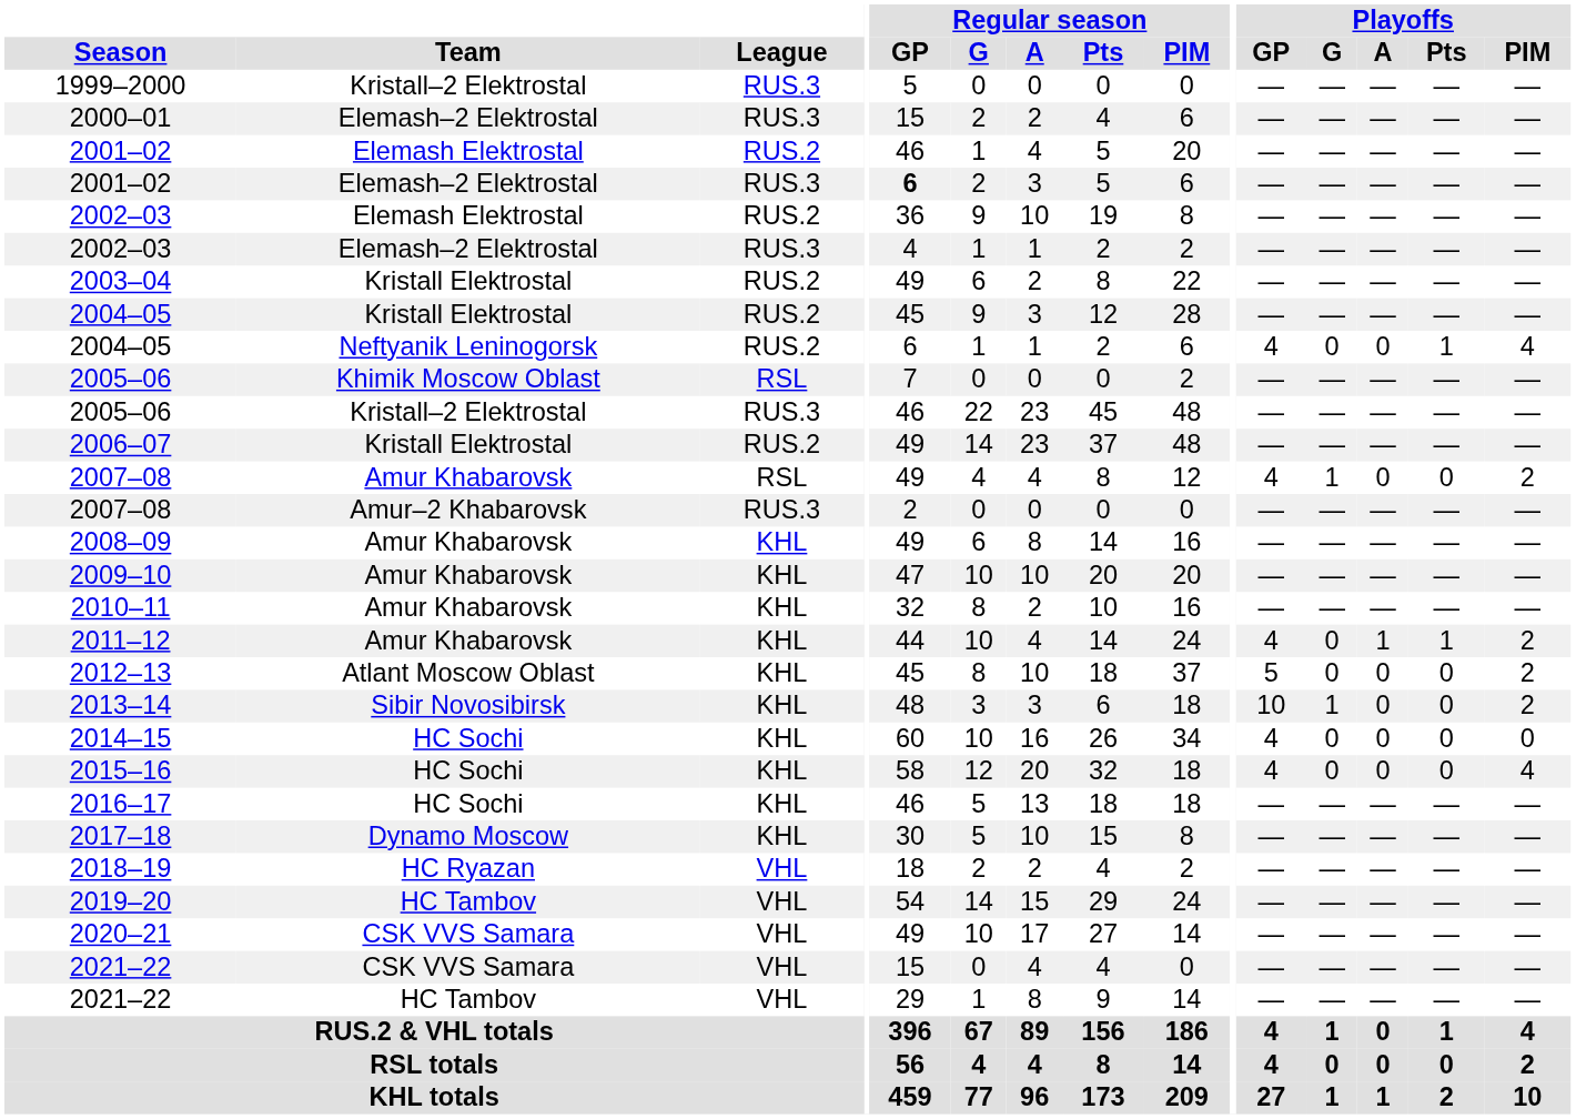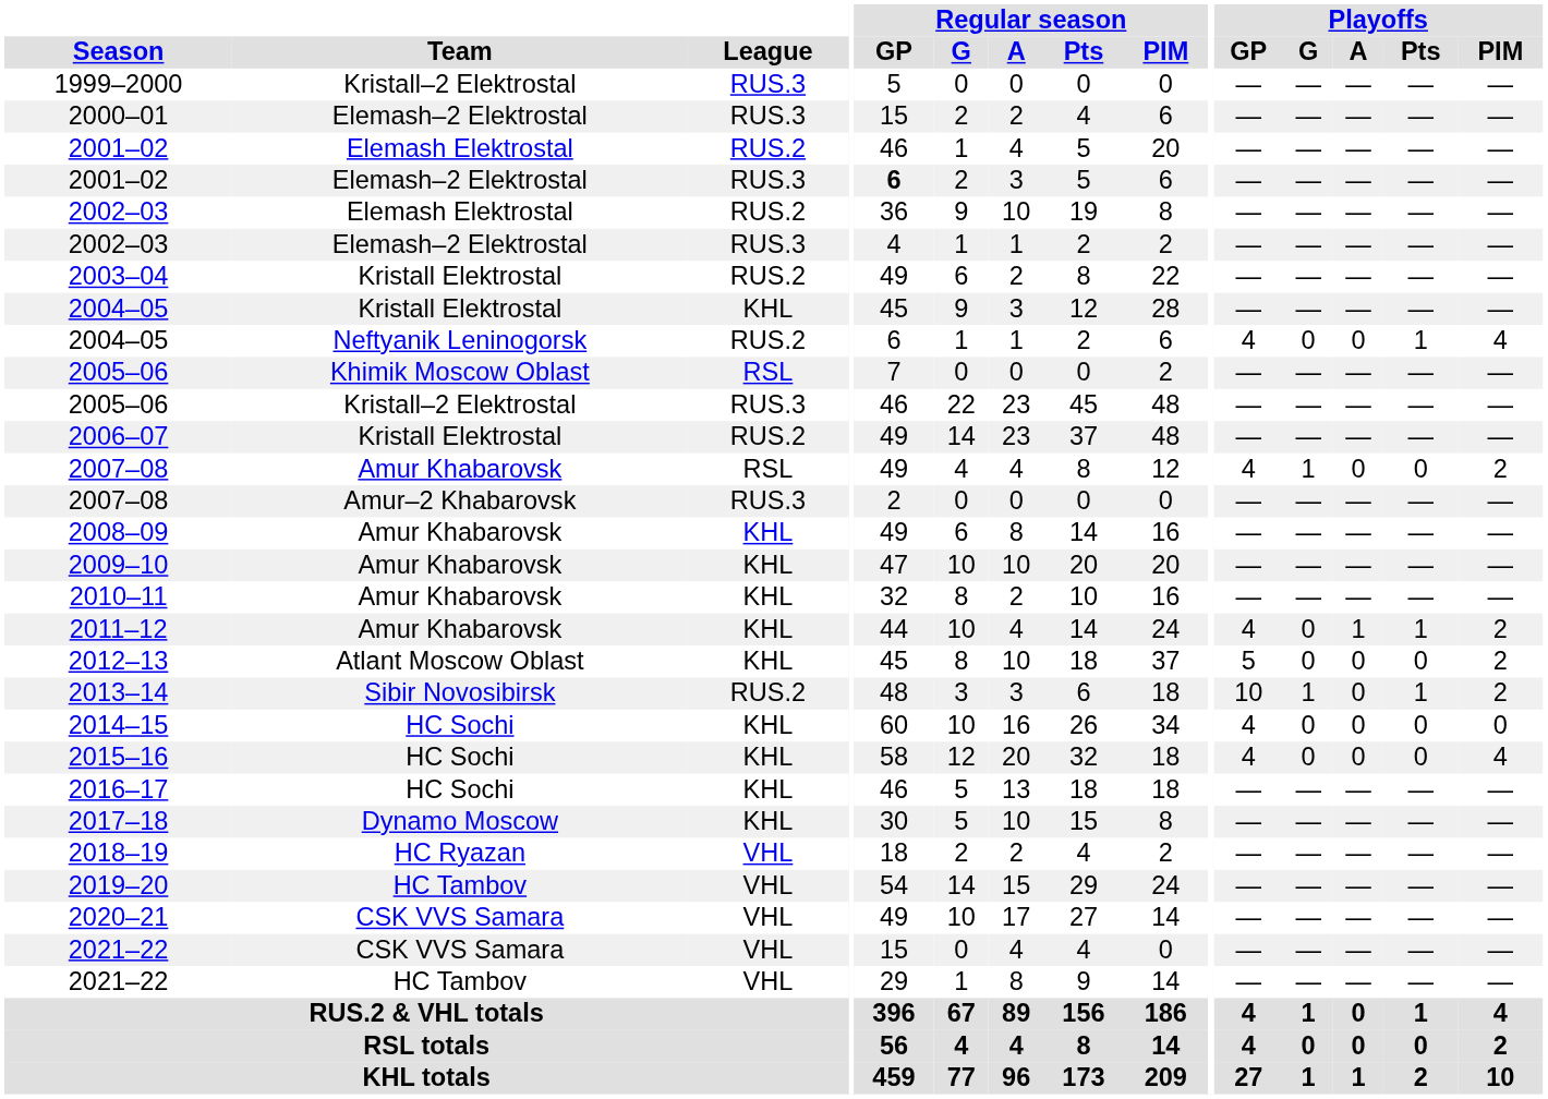2004–05 / Kristall Elektrostal | League: RUS.2 -> KHL
2013–14 | League: KHL -> RUS.2
2013–14 | Playoffs / Pts: 0 -> 1
